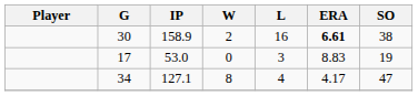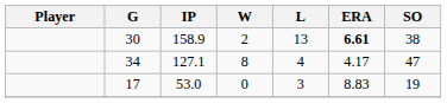30 | L: 16 -> 13
rows swapped: 34 <-> 17
